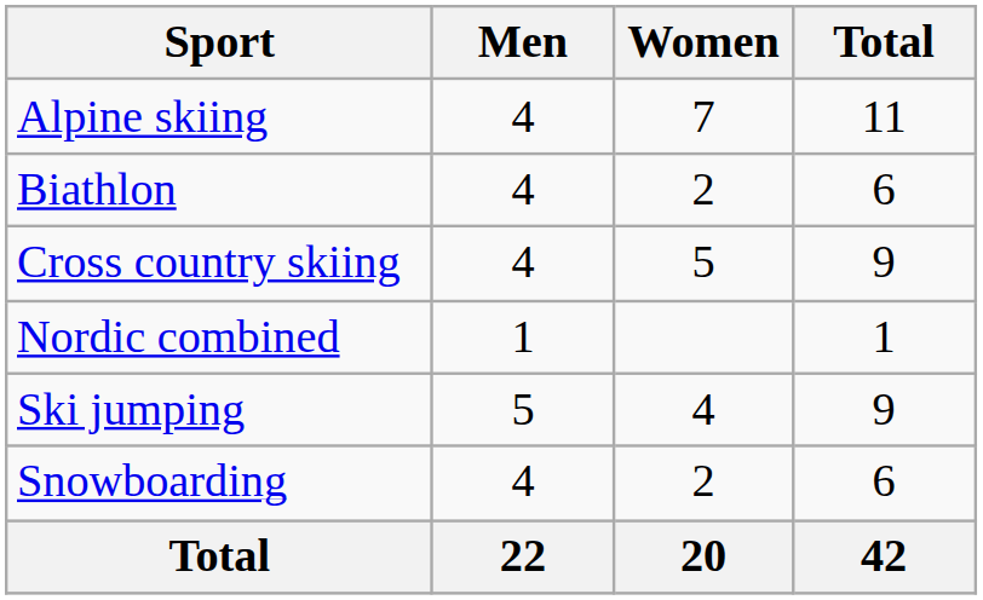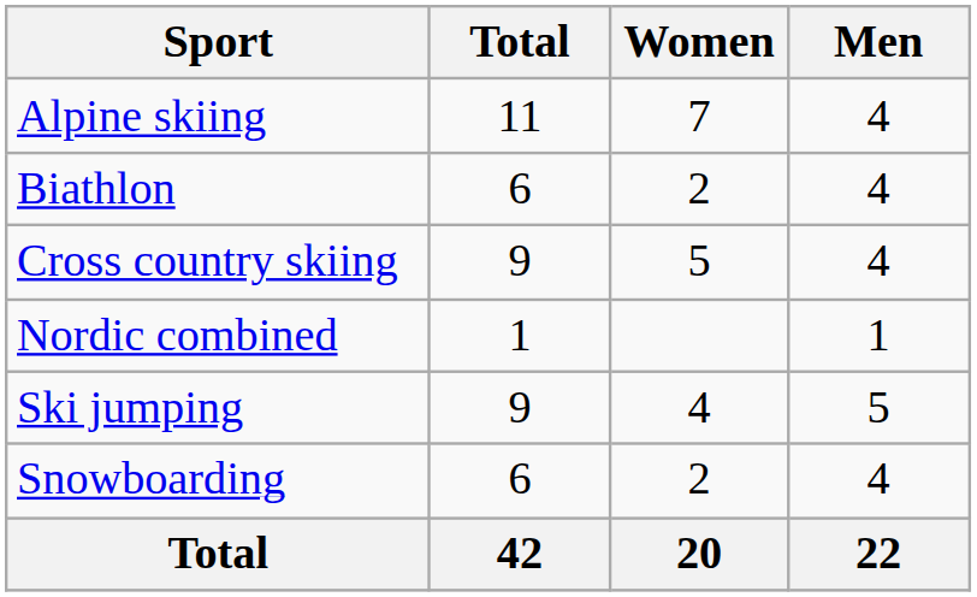columns swapped: Men <-> Total
